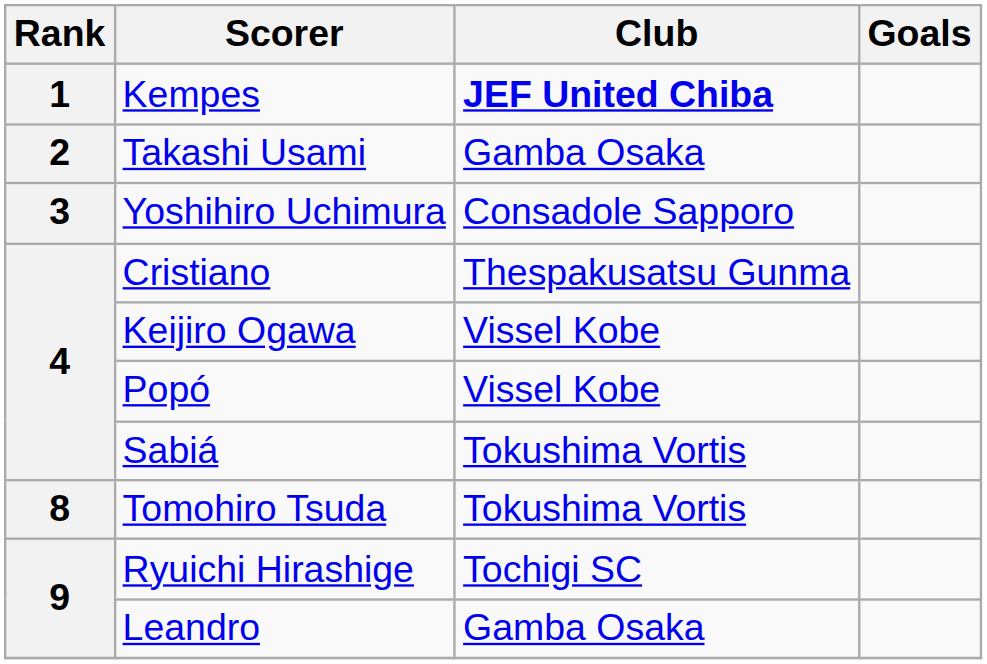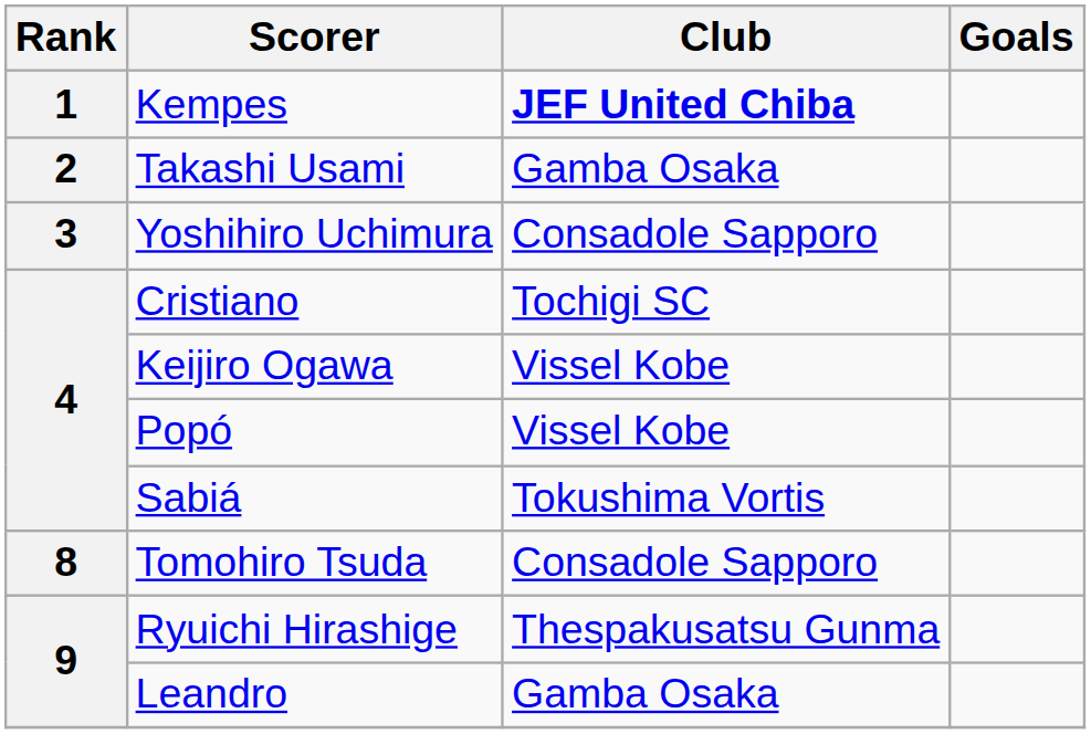Cristiano | Club: Thespakusatsu Gunma -> Tochigi SC
Tomohiro Tsuda | Club: Tokushima Vortis -> Consadole Sapporo
Ryuichi Hirashige | Club: Tochigi SC -> Thespakusatsu Gunma
